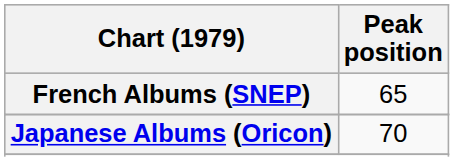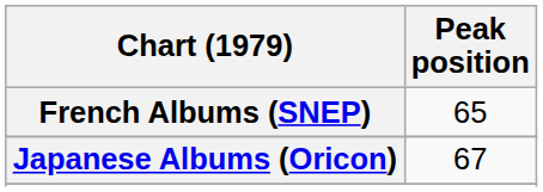Japanese Albums (Oricon) | Peak position: 70 -> 67
